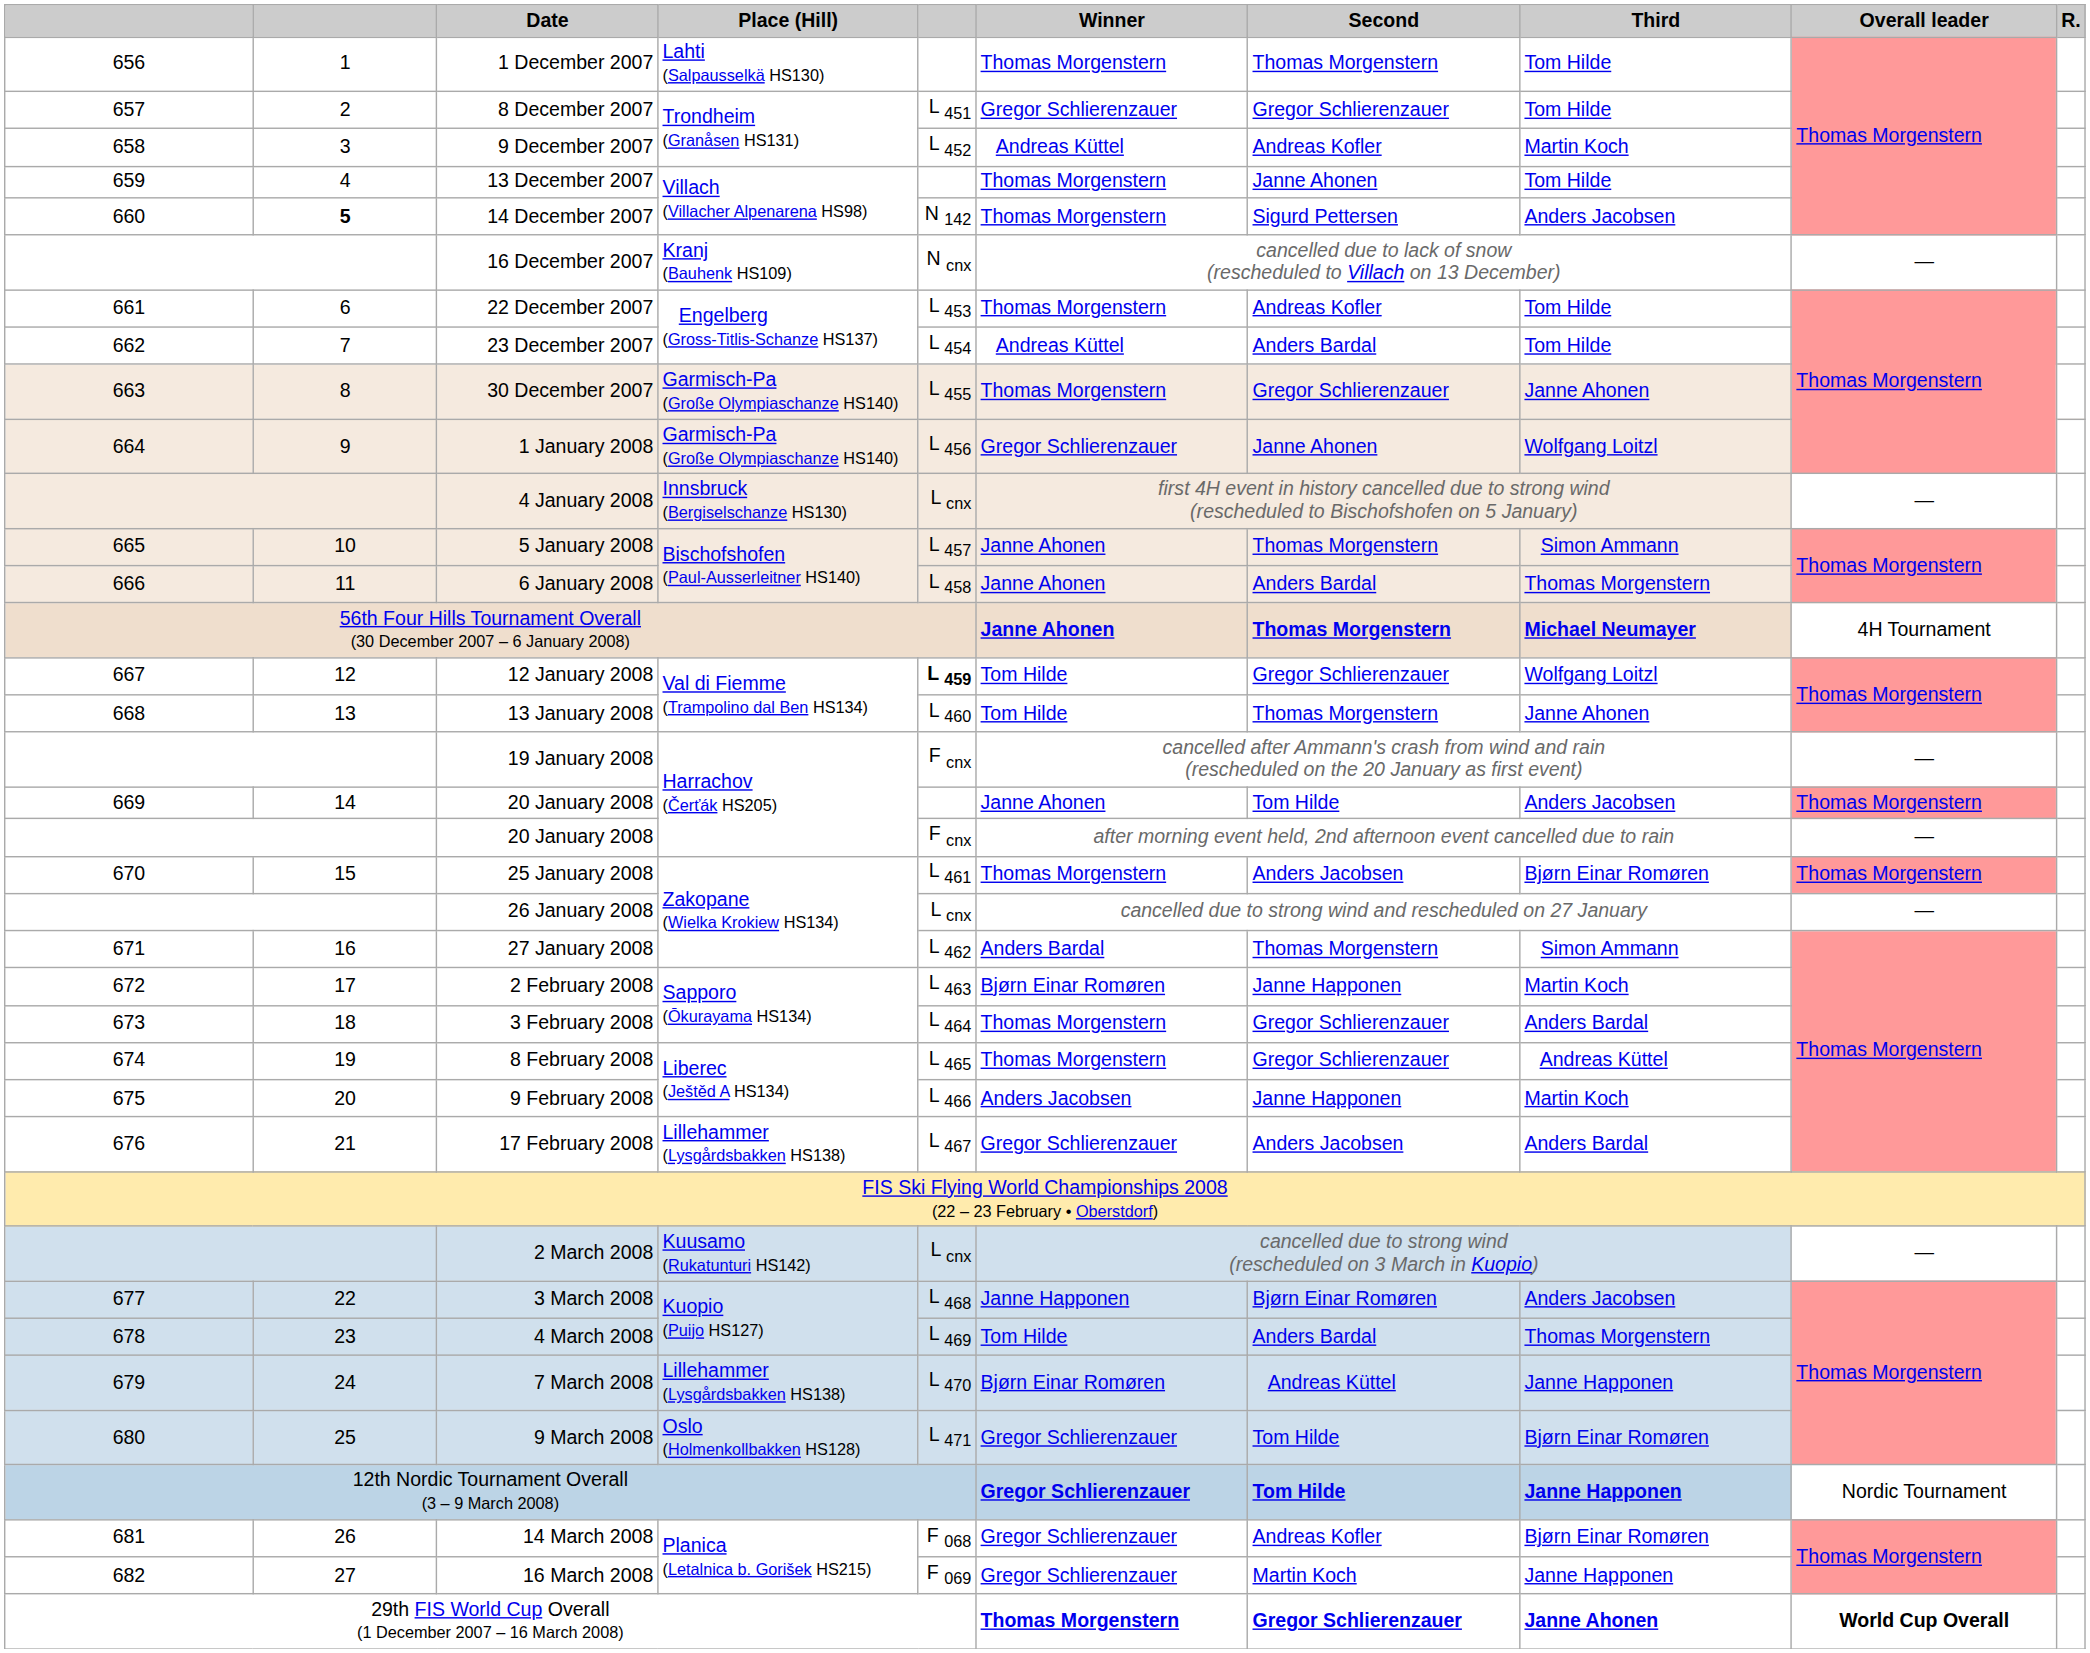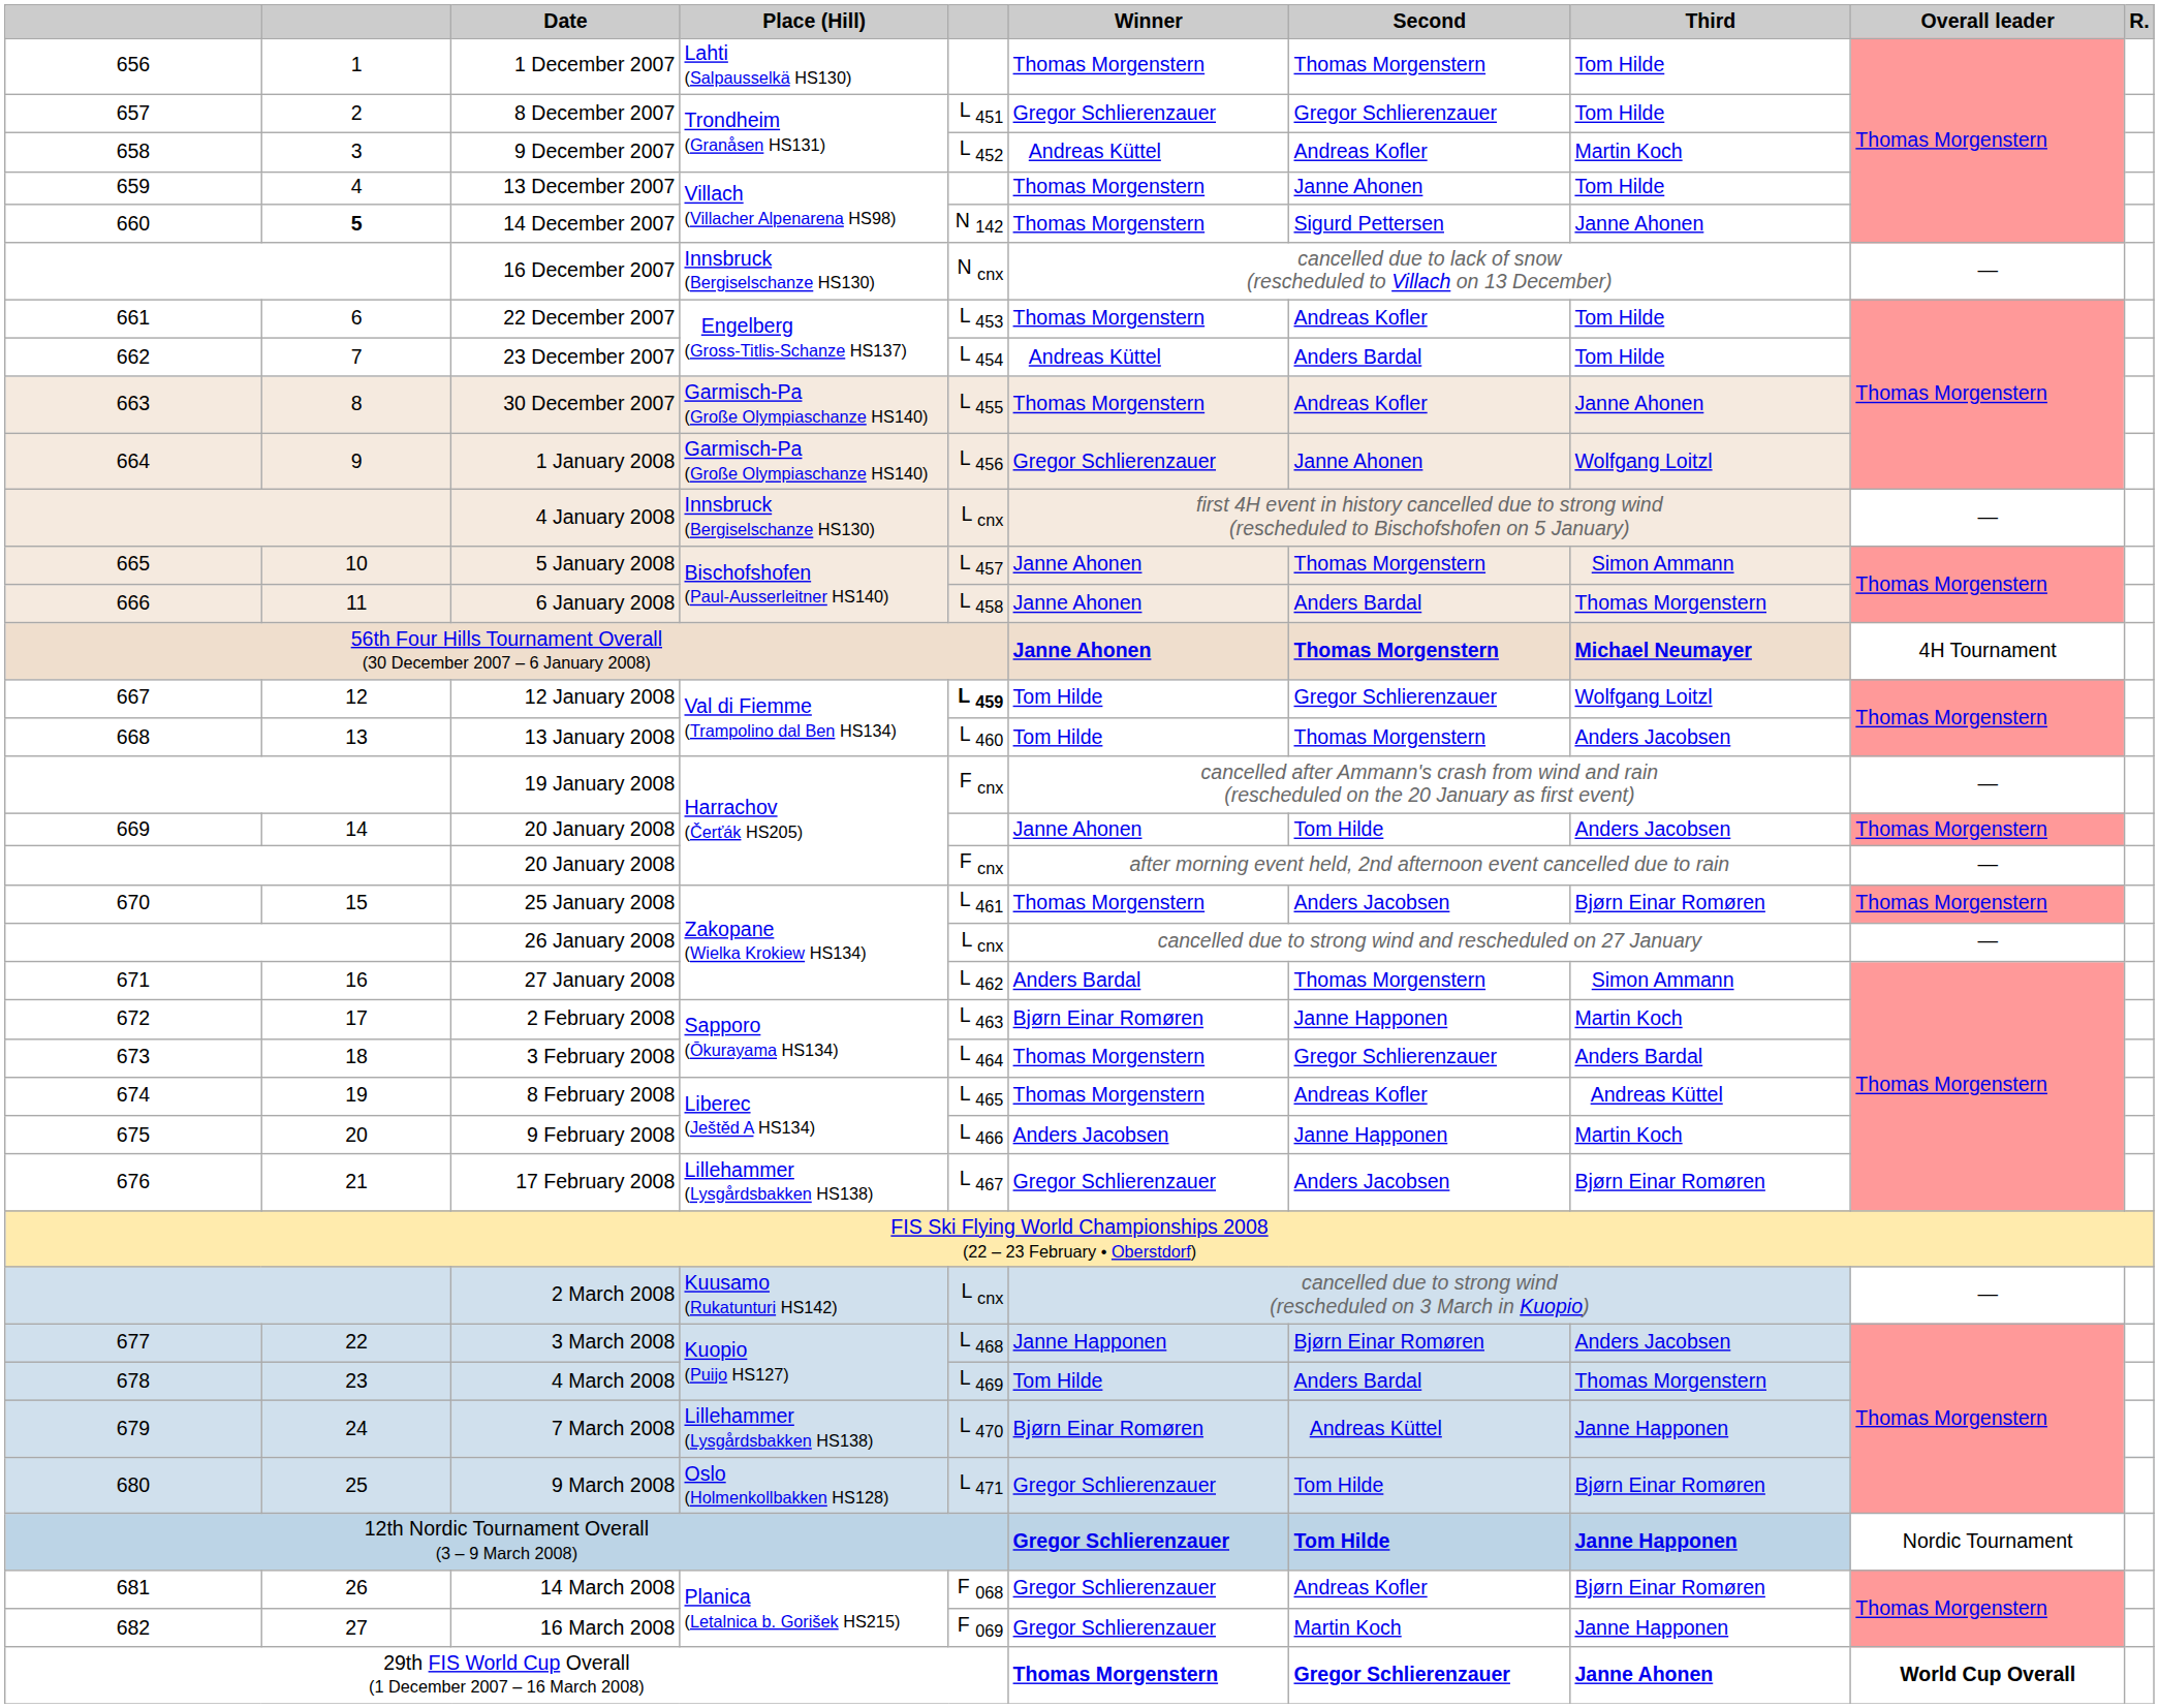14 December 2007 | Third: Anders Jacobsen -> Janne Ahonen
16 December 2007 | Place (Hill): Kranj (Bauhenk HS109) -> Innsbruck (Bergiselschanze HS130)
30 December 2007 | Second: Gregor Schlierenzauer -> Andreas Kofler
13 January 2008 | Third: Janne Ahonen -> Anders Jacobsen
8 February 2008 | Second: Gregor Schlierenzauer -> Andreas Kofler
17 February 2008 | Third: Anders Bardal -> Bjørn Einar Romøren
